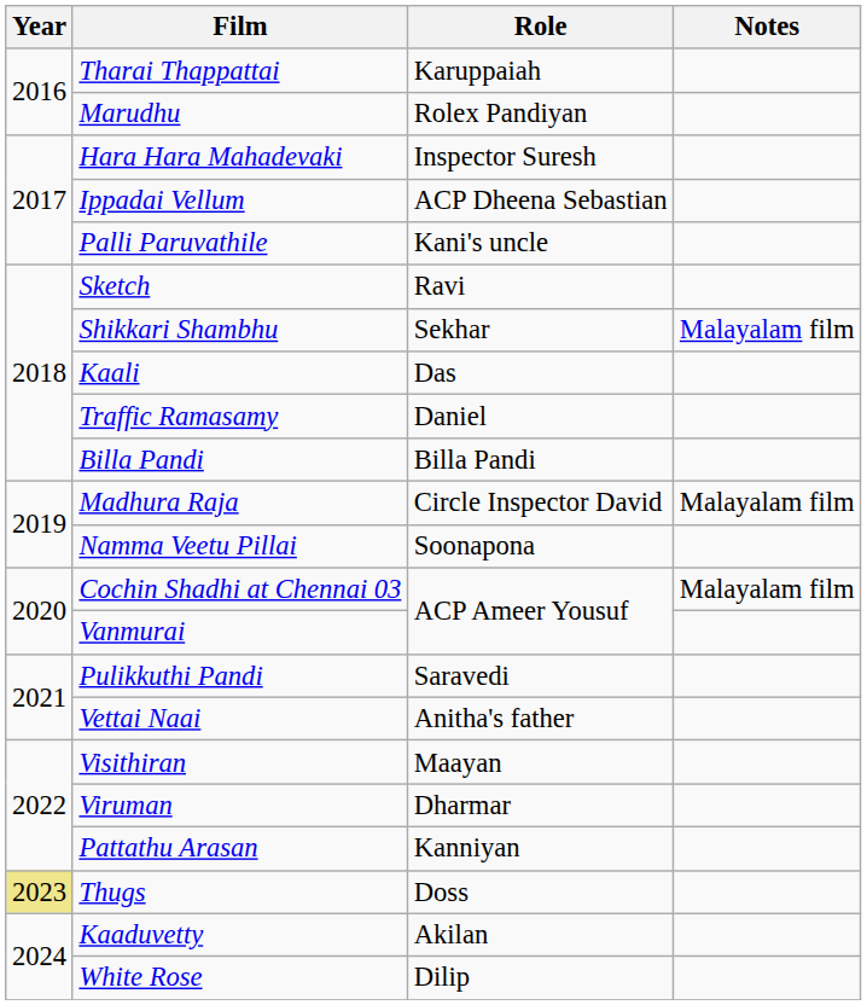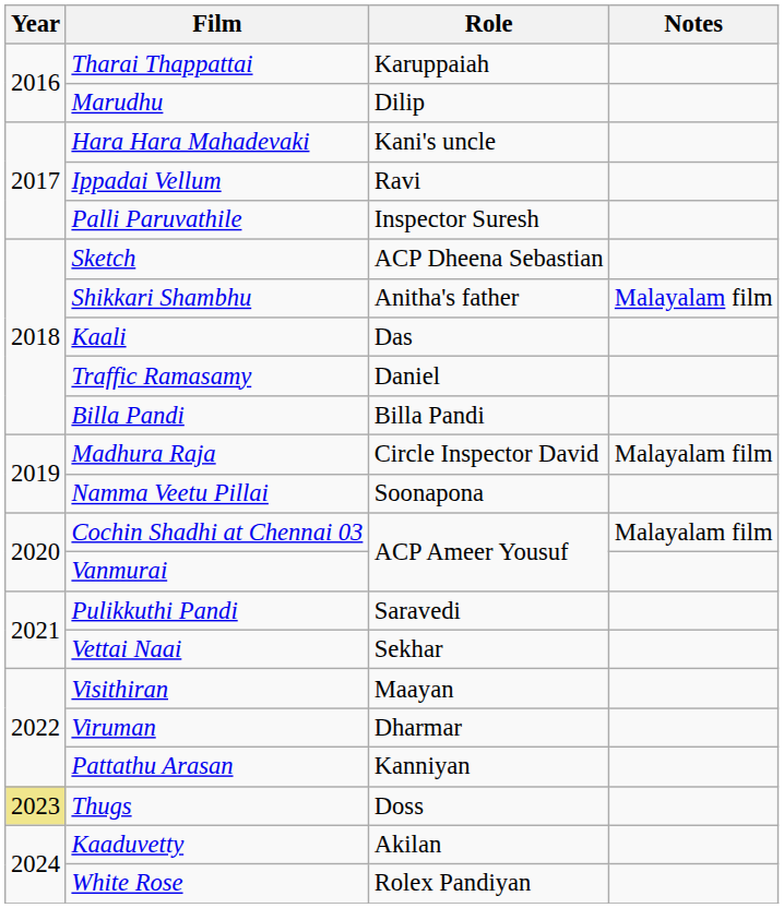Marudhu | Role: Rolex Pandiyan -> Dilip
Hara Hara Mahadevaki | Role: Inspector Suresh -> Kani's uncle
Ippadai Vellum | Role: ACP Dheena Sebastian -> Ravi
Palli Paruvathile | Role: Kani's uncle -> Inspector Suresh
Sketch | Role: Ravi -> ACP Dheena Sebastian
Shikkari Shambhu | Role: Sekhar -> Anitha's father
Vettai Naai | Role: Anitha's father -> Sekhar
White Rose | Role: Dilip -> Rolex Pandiyan
